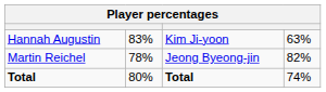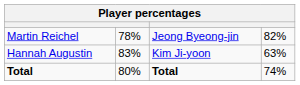rows swapped: Hannah Augustin <-> Martin Reichel
